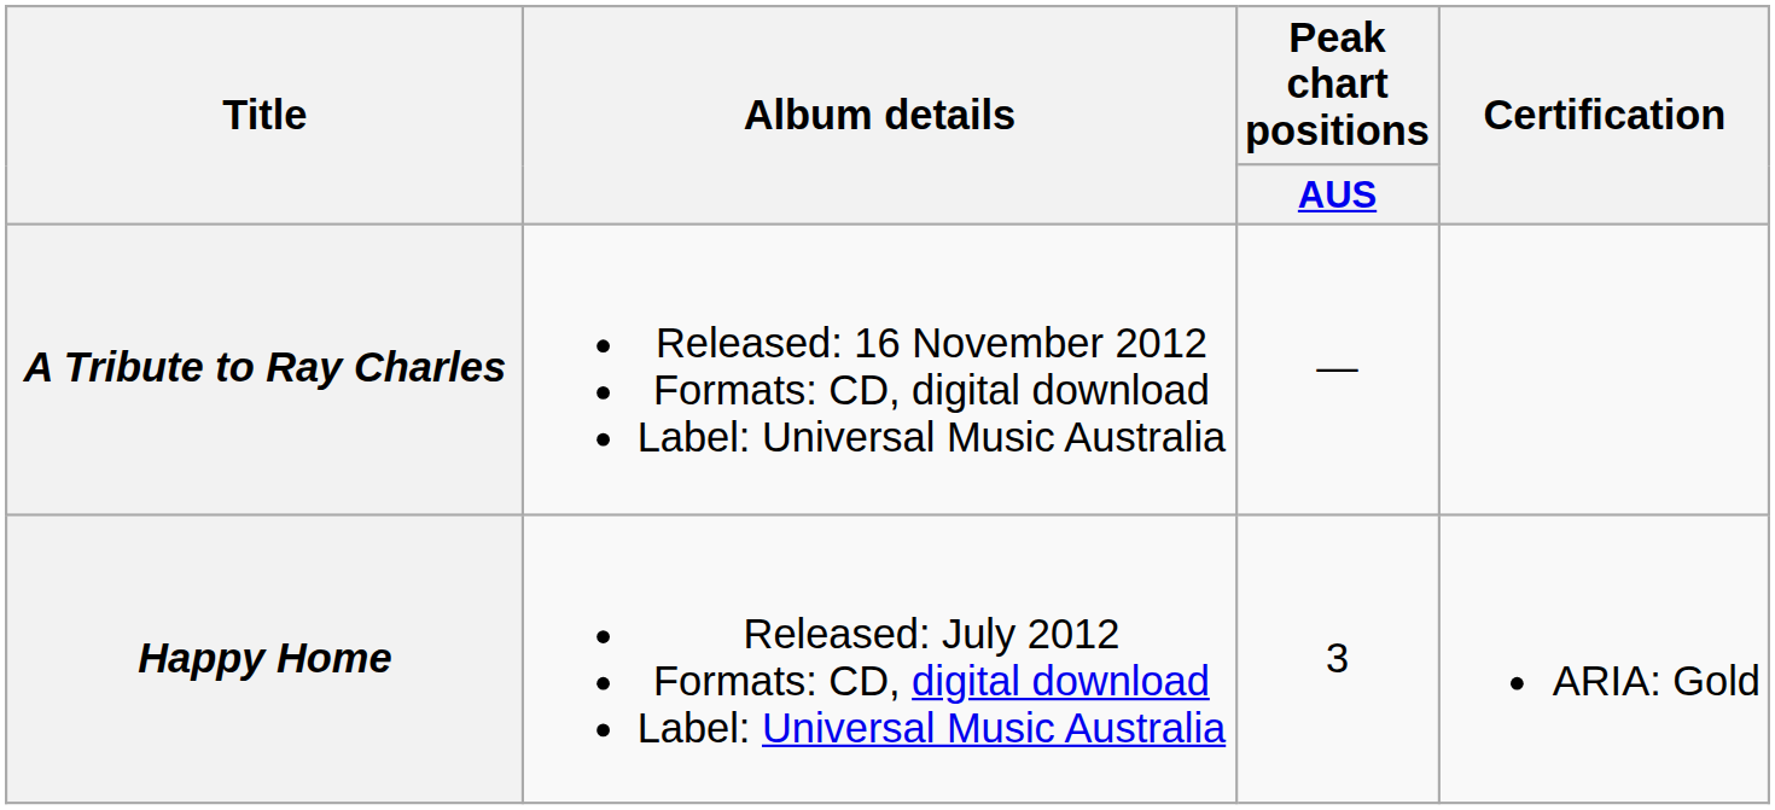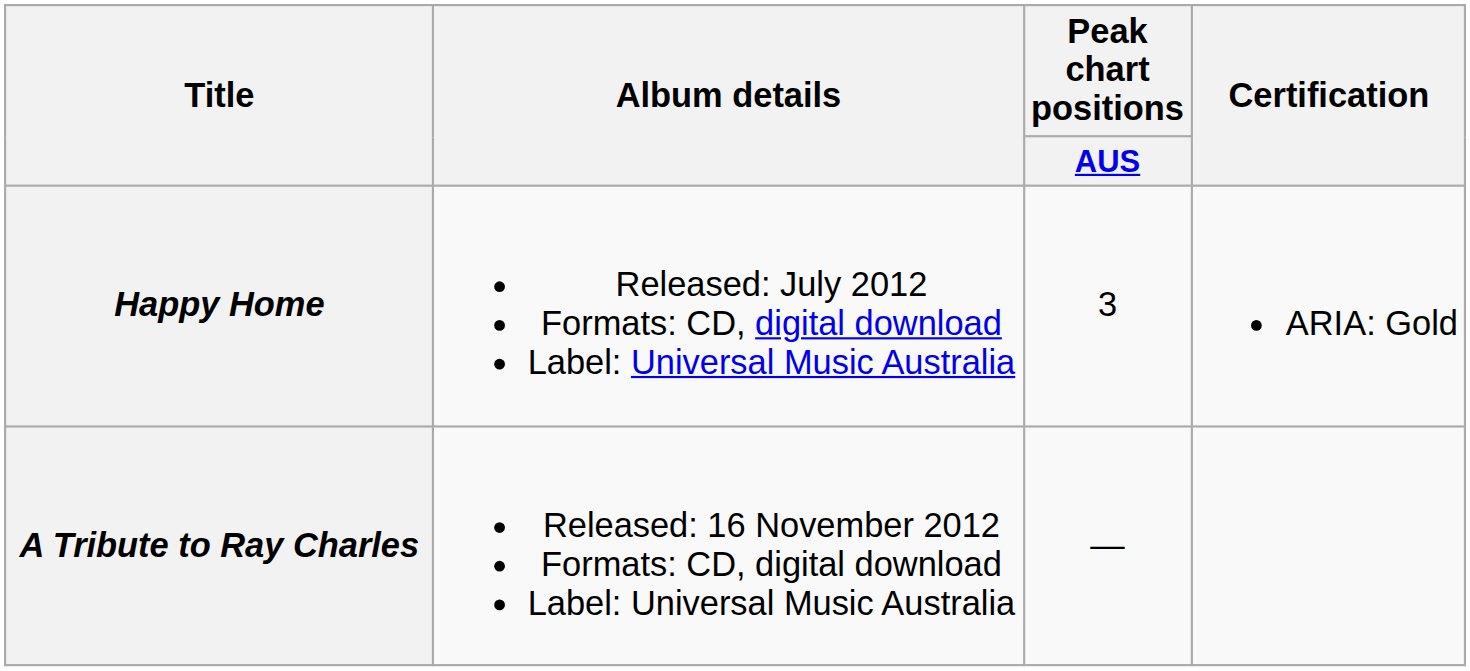rows swapped: Happy Home <-> A Tribute to Ray Charles
